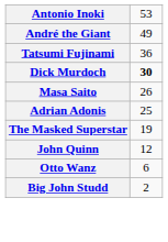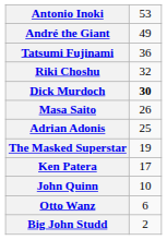+ row: Riki Choshu | 32
+ row: Ken Patera | 17
John Quinn | column 2: 12 -> 10
